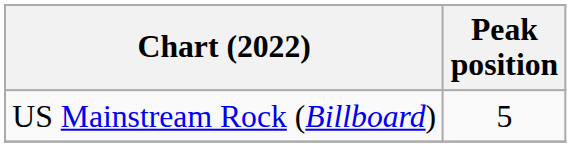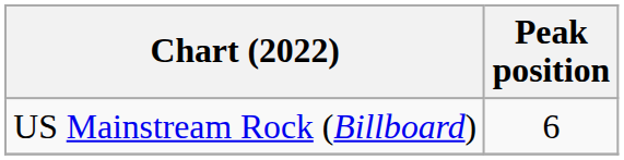US Mainstream Rock (Billboard) | Peak position: 5 -> 6
